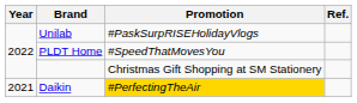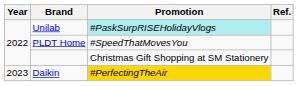Unilab | Promotion: no background -> paleturquoise background
Daikin | Year: 2021 -> 2023
